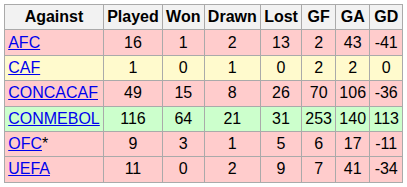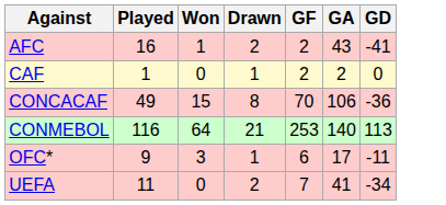- column: Lost | 13 | 0 | 26 | 31 | 5 | 9
